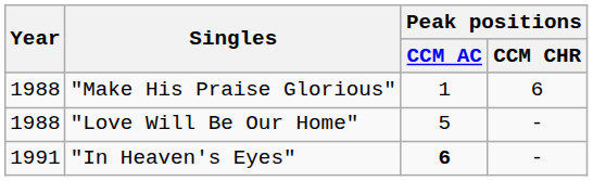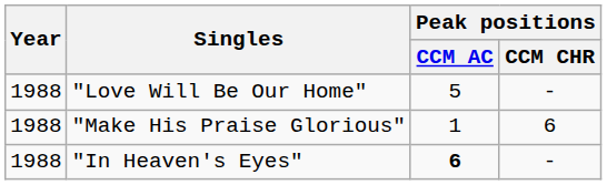rows swapped: "Make His Praise Glorious" <-> "Love Will Be Our Home"
"In Heaven's Eyes" | Year: 1991 -> 1988
